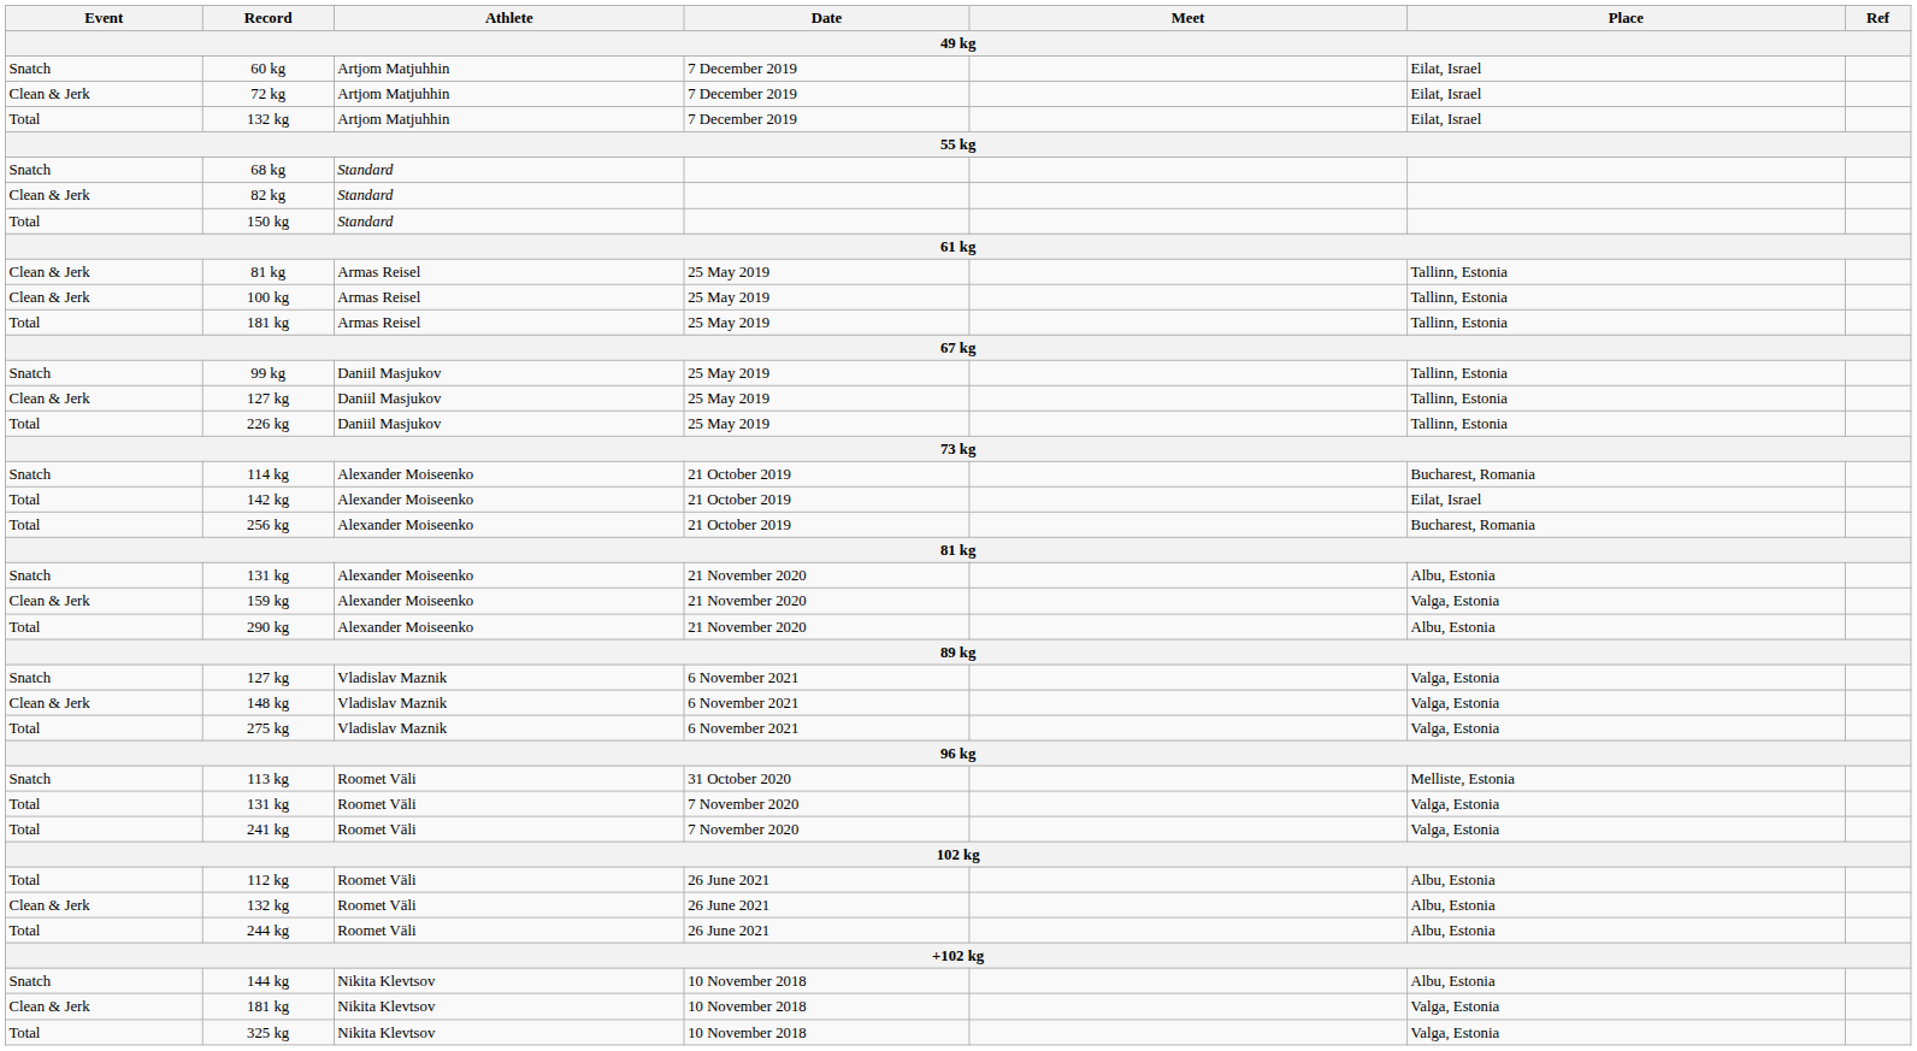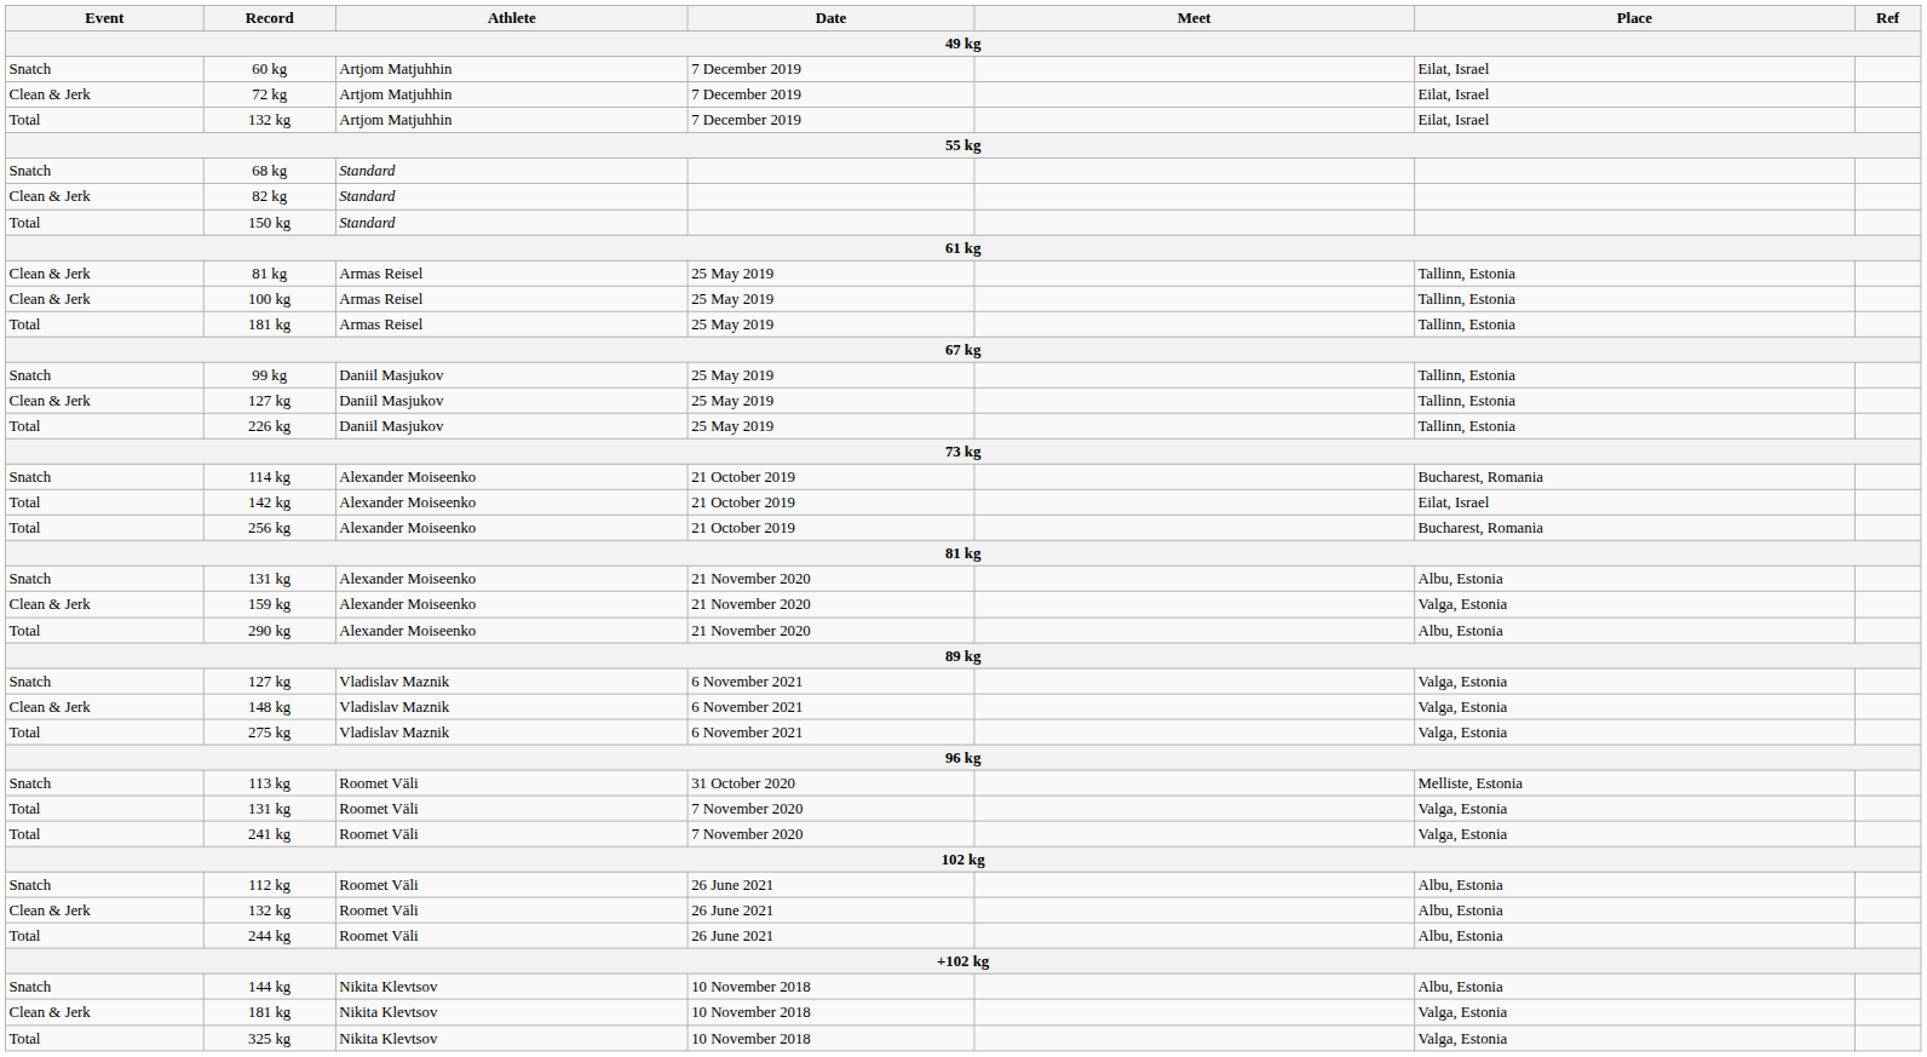112 kg | Event: Total -> Snatch
